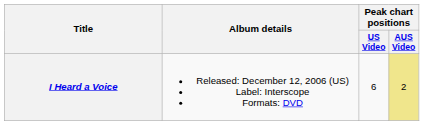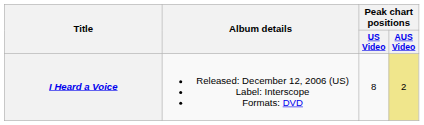I Heard a Voice | Peak chart positions / US Video: 6 -> 8
